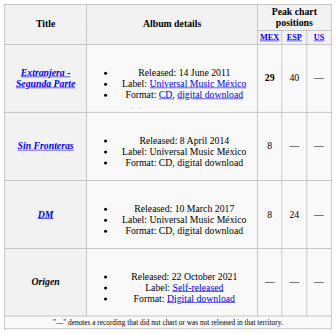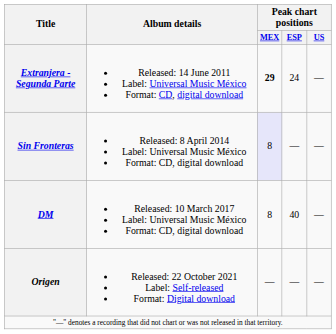Extranjera - Segunda Parte | Peak chart positions / ESP: 40 -> 24
Sin Fronteras | Peak chart positions / MEX: no background -> lavender background
DM | Peak chart positions / ESP: 24 -> 40
